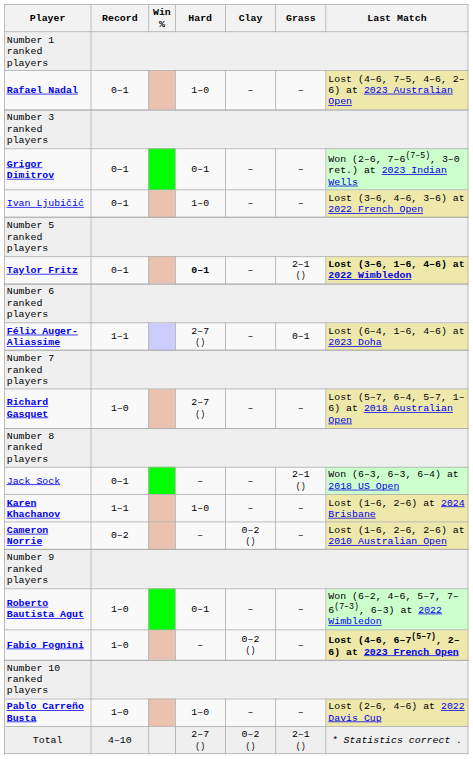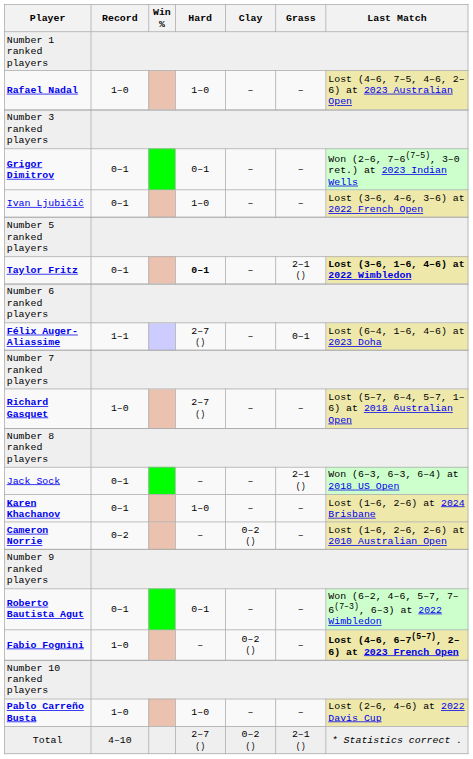Rafael Nadal | Record: 0–1 -> 1–0
Karen Khachanov | Record: 1–1 -> 0–1
Roberto Bautista Agut | Record: 1–0 -> 0–1
